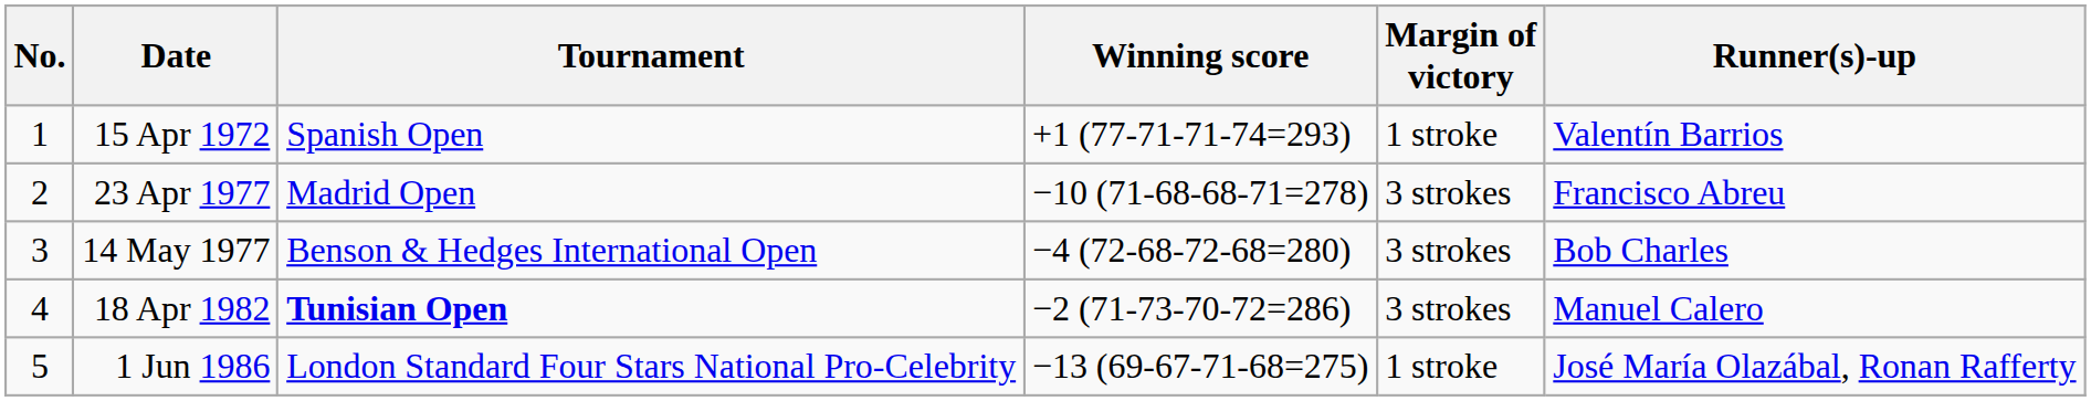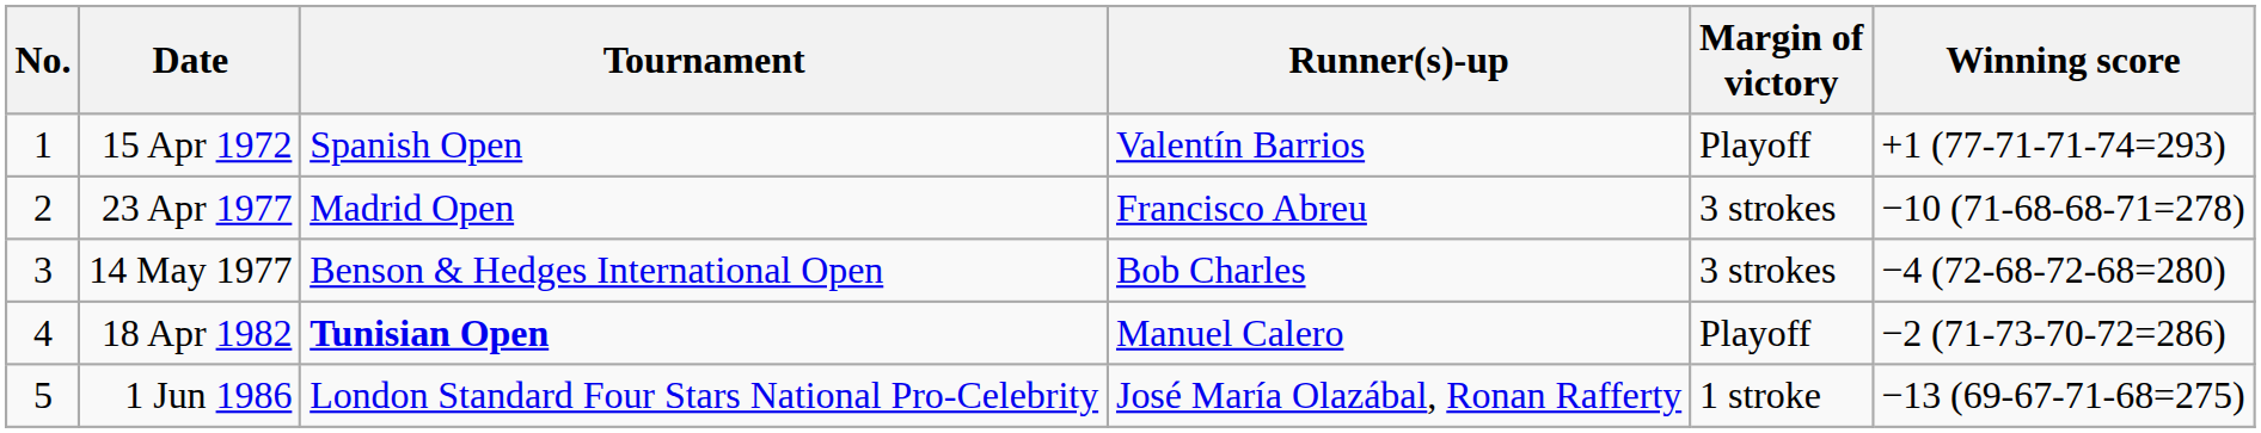columns swapped: Winning score <-> Runner(s)-up
15 Apr 1972 | Margin of victory: 1 stroke -> Playoff
18 Apr 1982 | Margin of victory: 3 strokes -> Playoff
